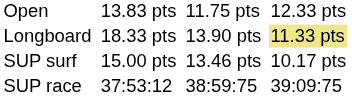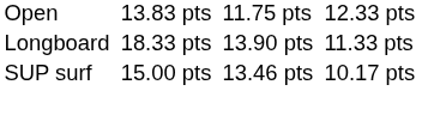Longboard | column 7: khaki background -> no background
- row: SUP race | 37:53:12 | 38:59:75 | 39:09:75
